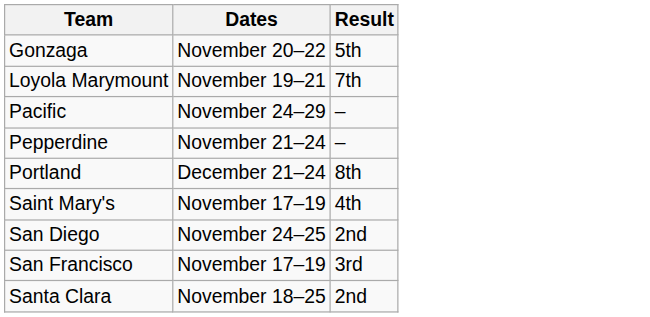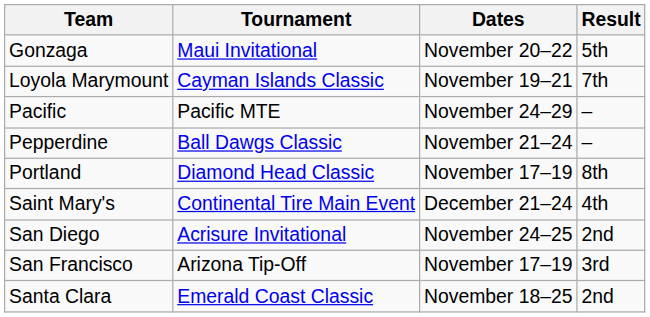+ column: Tournament | Maui Invitational | Cayman Islands Classic | Pacific MTE | Ball Dawgs Classic | Diamond Head Classic | Continental Tire Main Event | Acrisure Invitational | Arizona Tip-Off | Emerald Coast Classic
Portland | Dates: December 21–24 -> November 17–19
Saint Mary's | Dates: November 17–19 -> December 21–24
